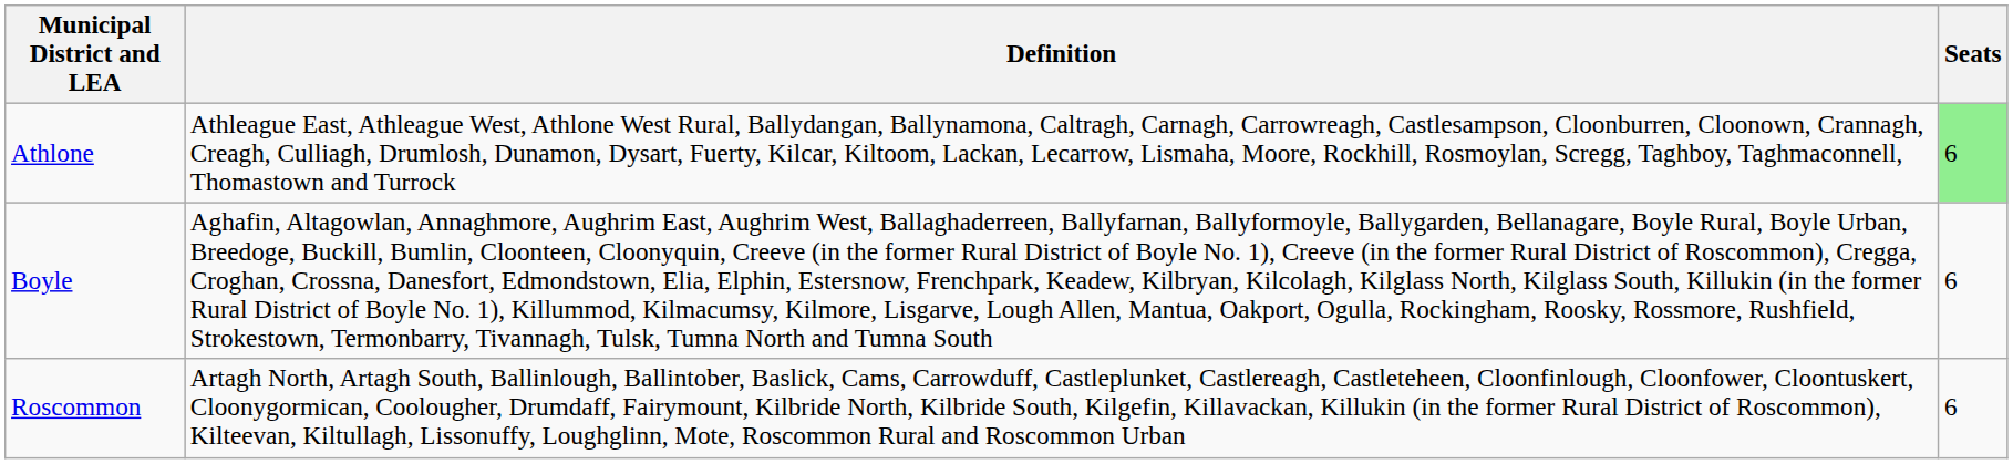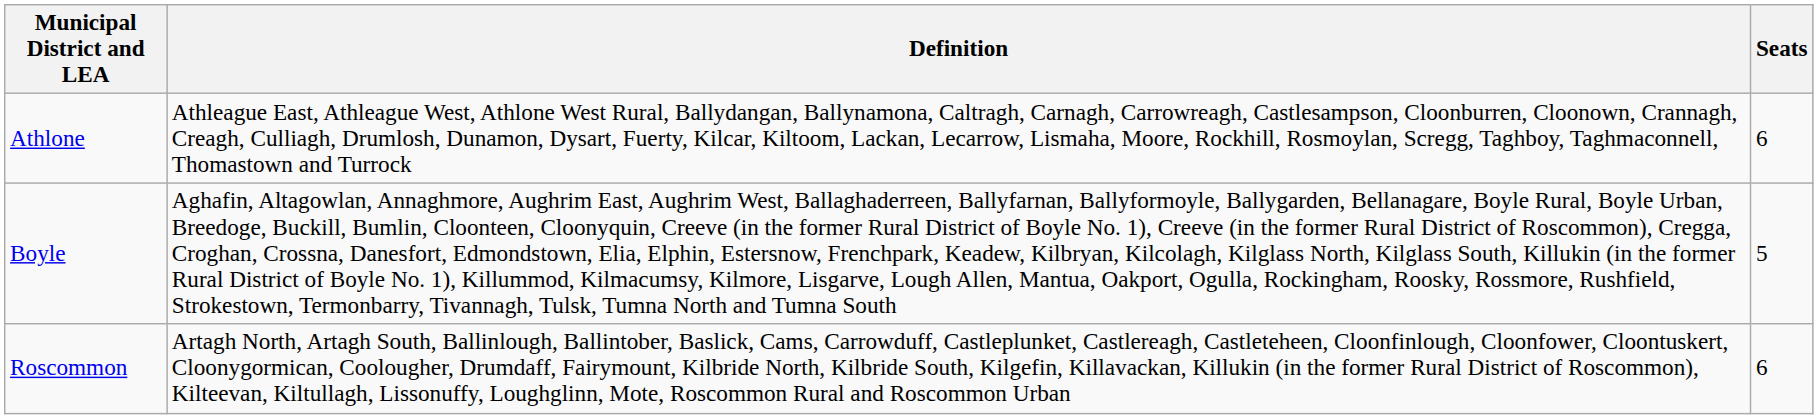Athlone | Seats: lightgreen background -> no background
Boyle | Seats: 6 -> 5
